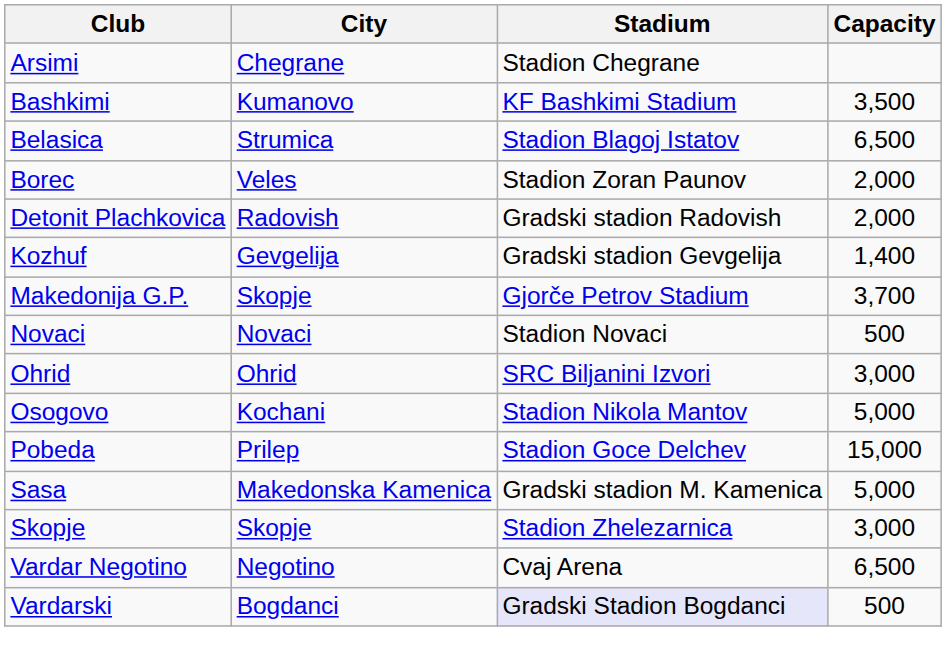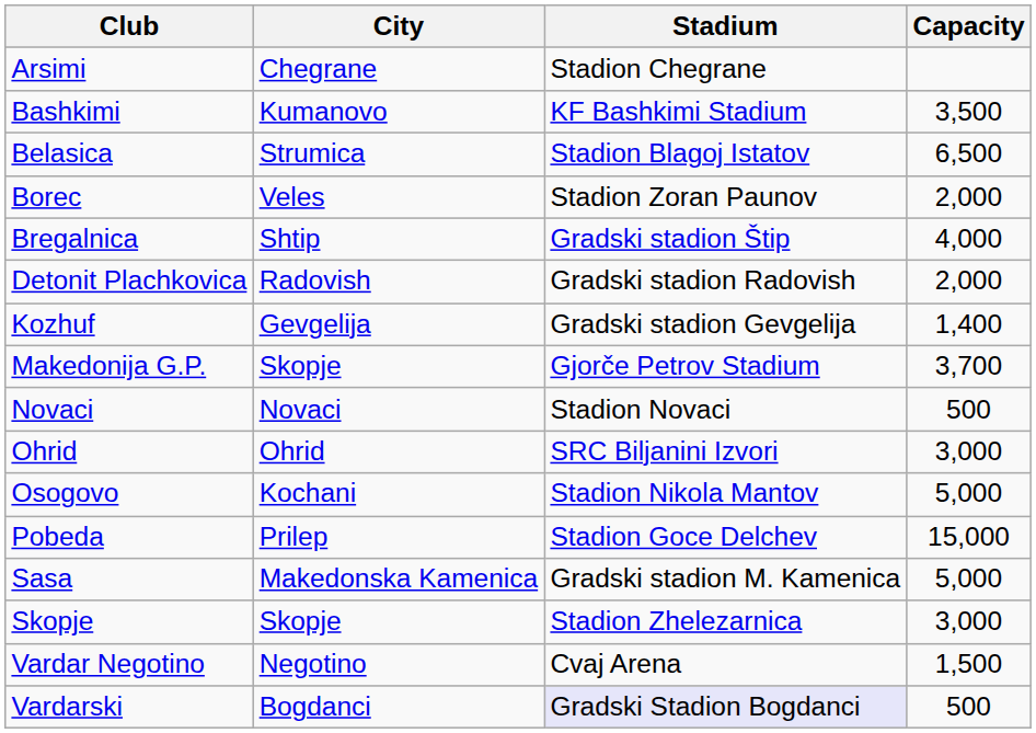+ row: Bregalnica | Shtip | Gradski stadion Štip | 4,000
Vardar Negotino | Capacity: 6,500 -> 1,500
